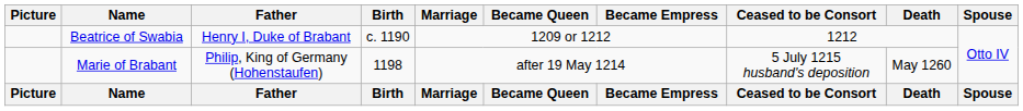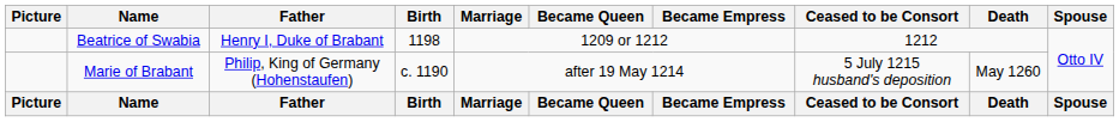Beatrice of Swabia | Birth: c. 1190 -> 1198
Marie of Brabant | Birth: 1198 -> c. 1190
